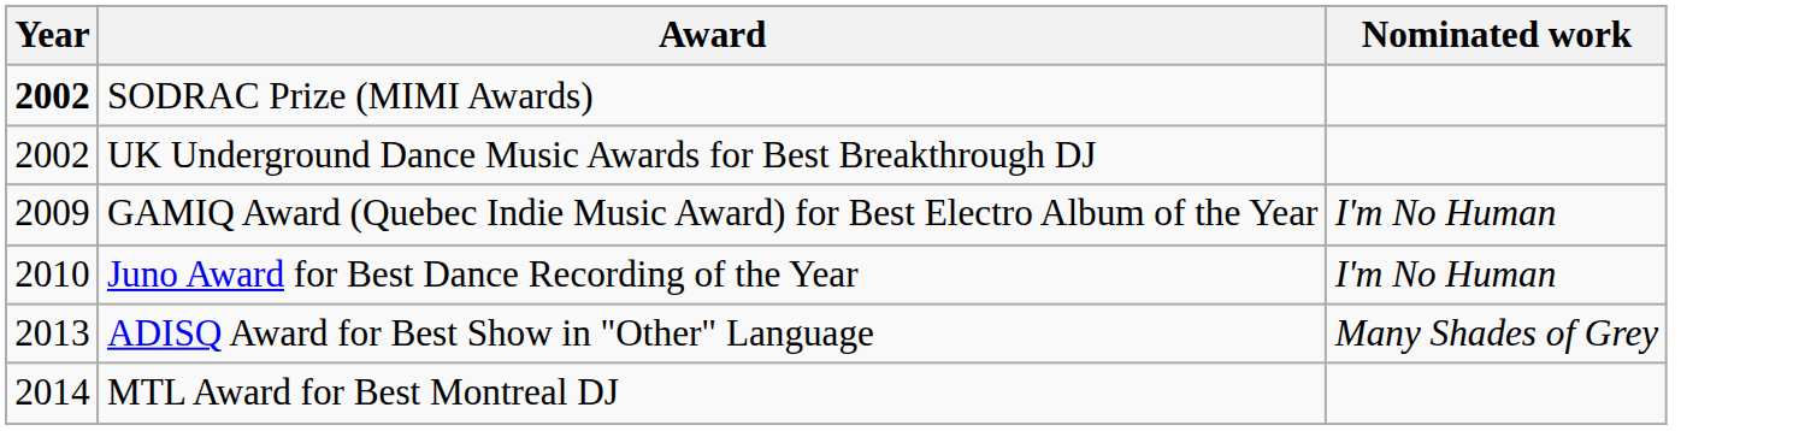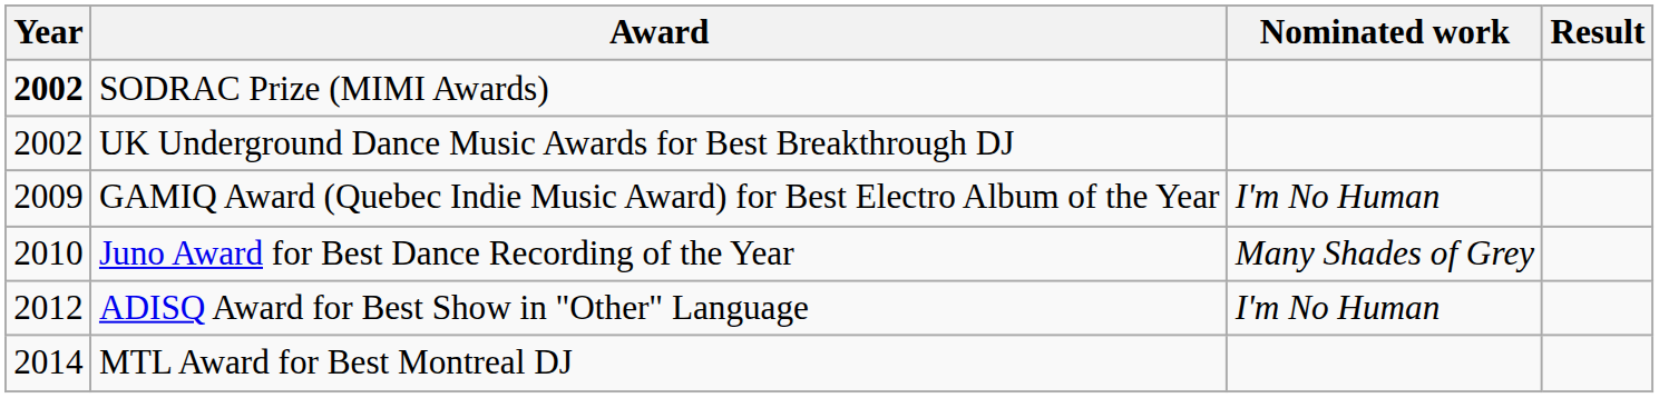+ column: Result
Juno Award for Best Dance Recording of the Year | Nominated work: I'm No Human -> Many Shades of Grey
ADISQ Award for Best Show in "Other" Language | Year: 2013 -> 2012
ADISQ Award for Best Show in "Other" Language | Nominated work: Many Shades of Grey -> I'm No Human
